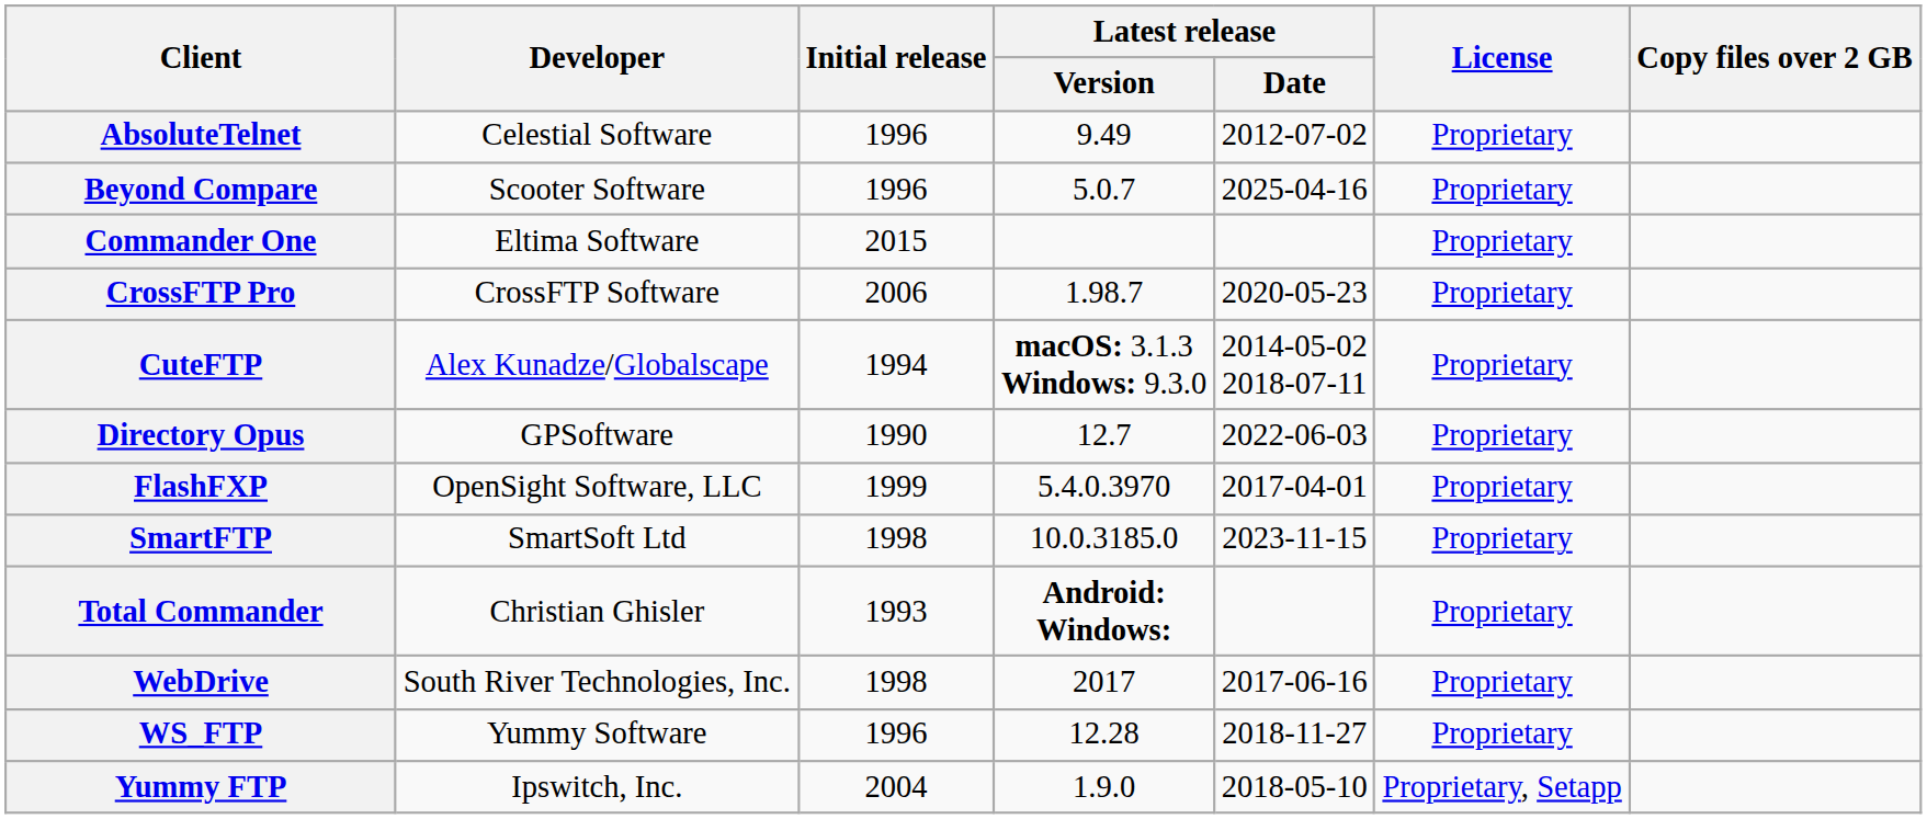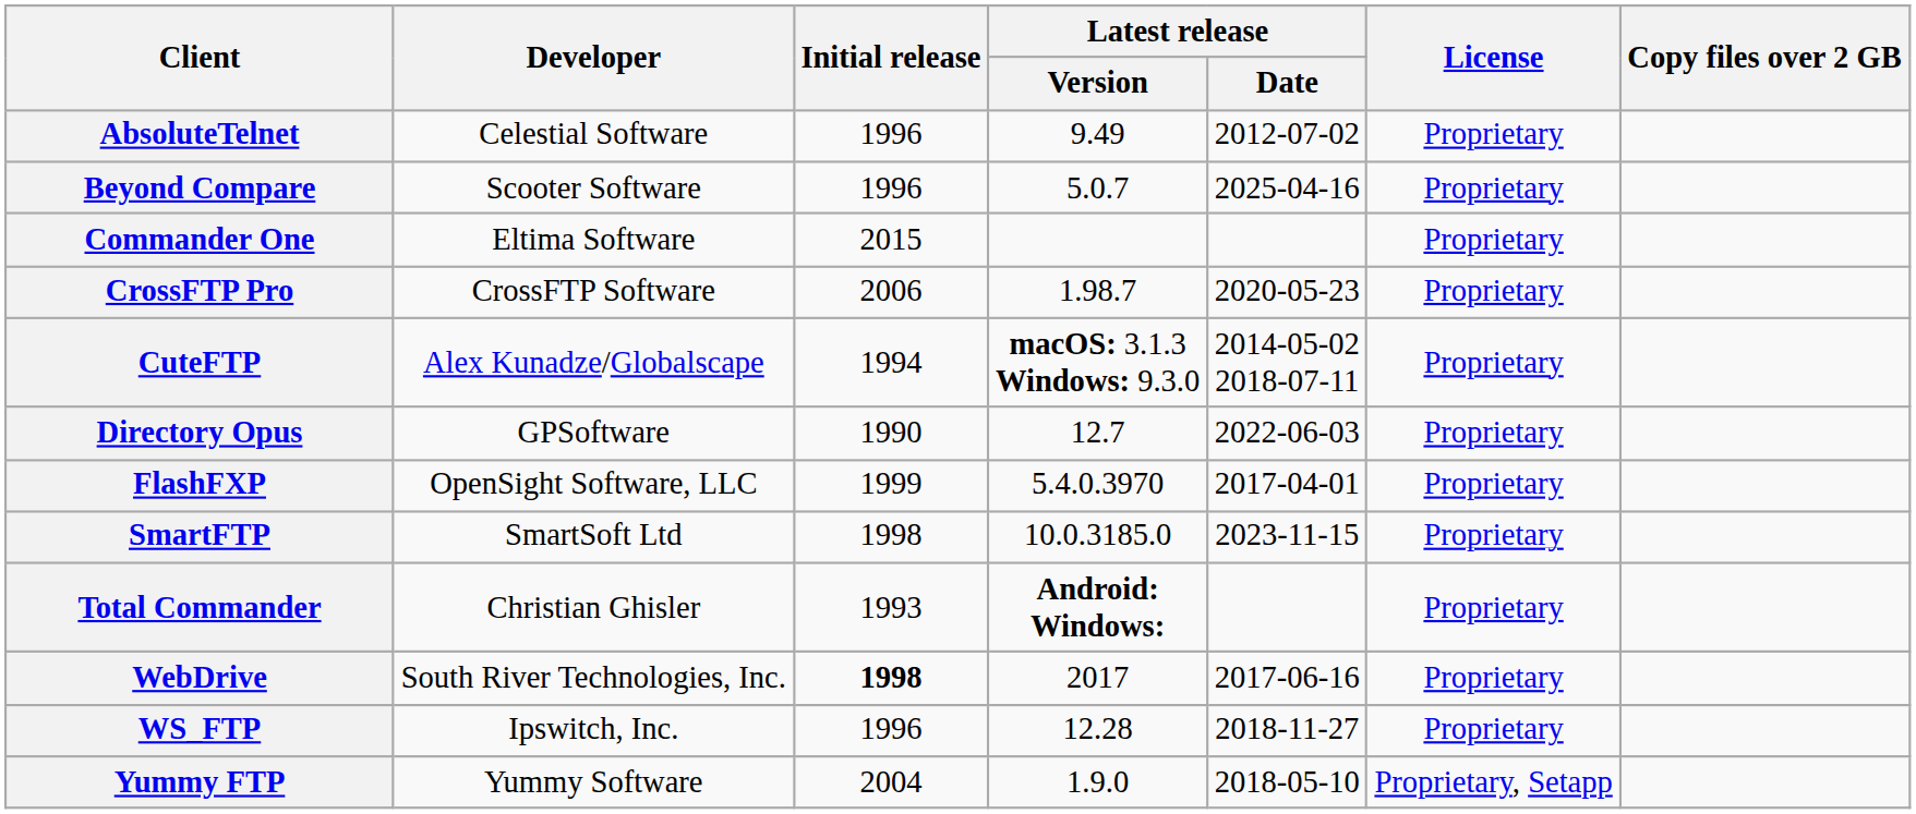WebDrive | Initial release: normal -> bold
WS_FTP | Developer: Yummy Software -> Ipswitch, Inc.
Yummy FTP | Developer: Ipswitch, Inc. -> Yummy Software
